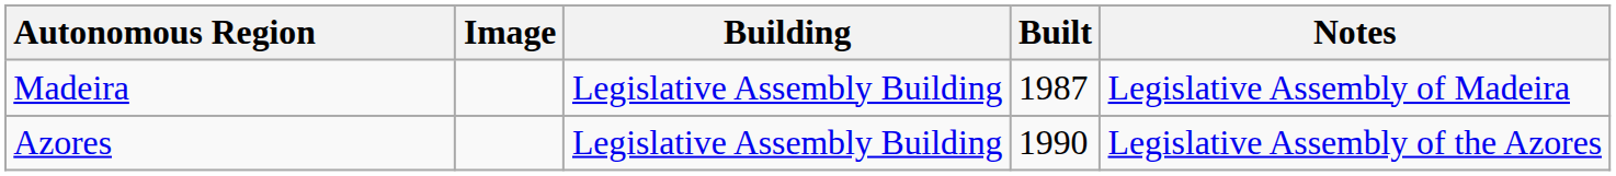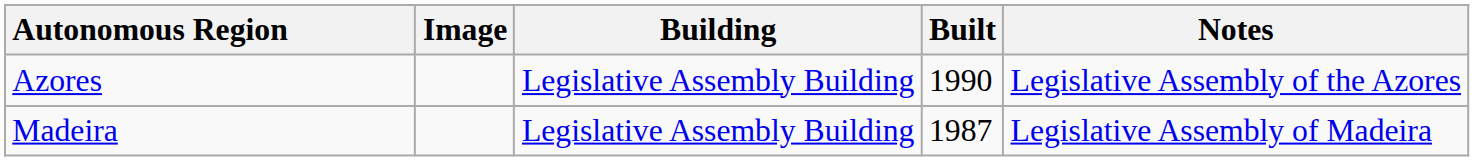rows swapped: Azores <-> Madeira
